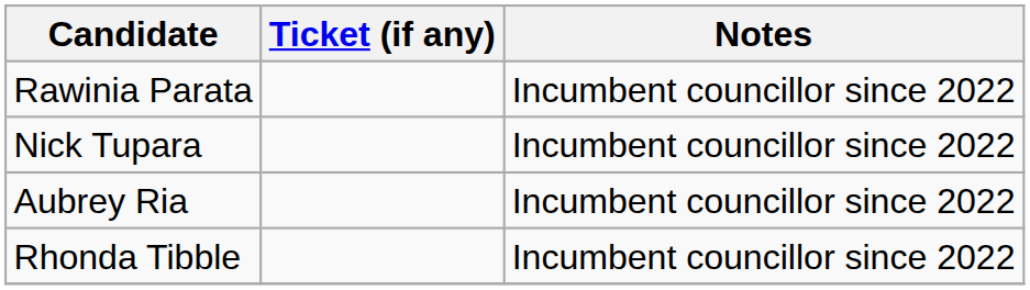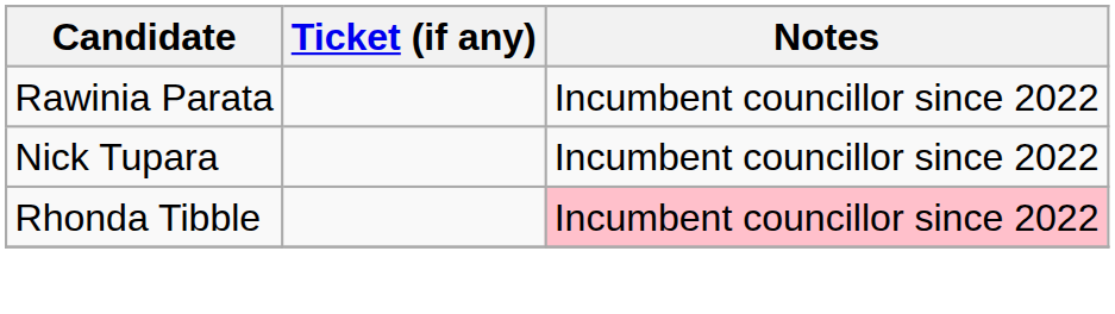- row: Aubrey Ria | Incumbent councillor since 2022
Rhonda Tibble | Notes: no background -> pink background
